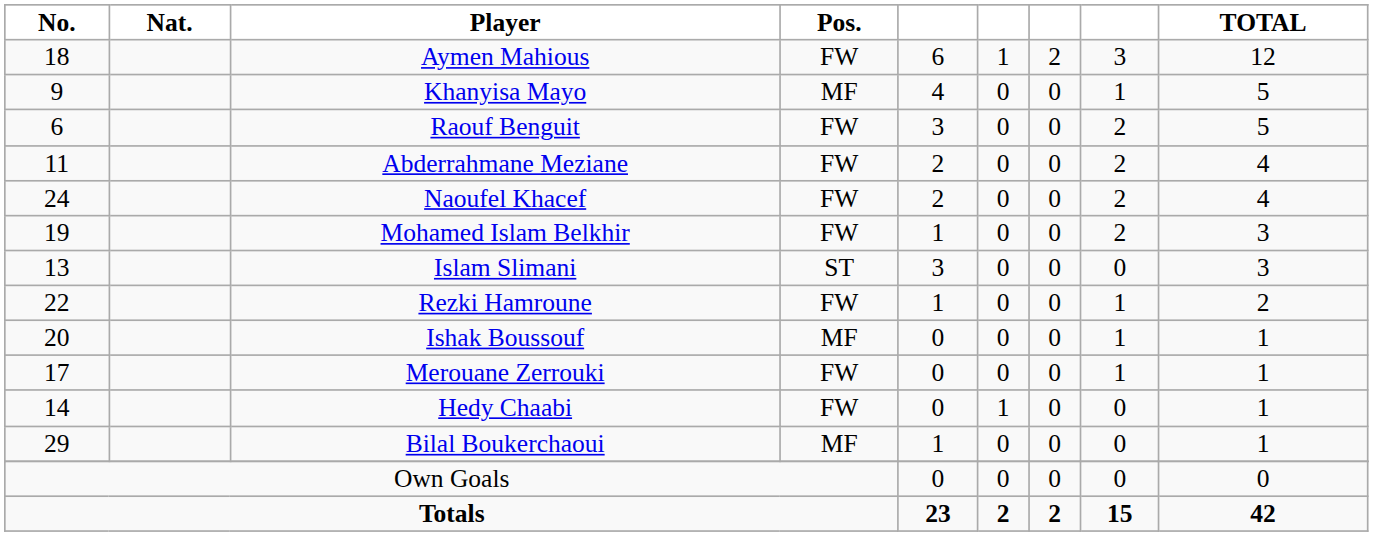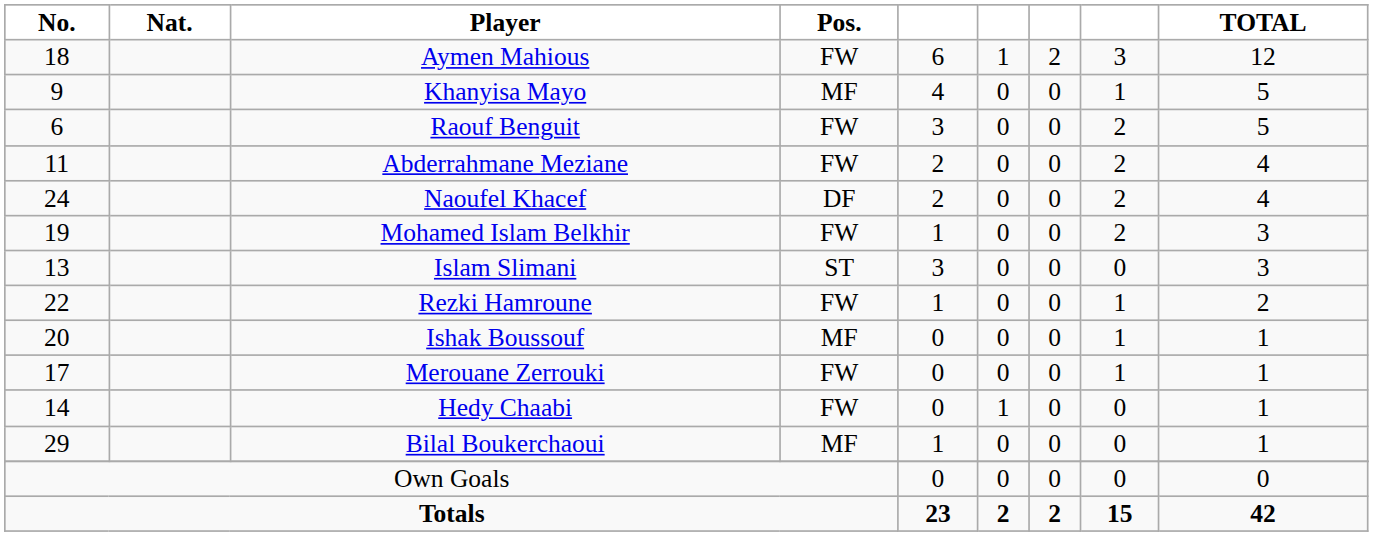Naoufel Khacef | Pos.: FW -> DF
